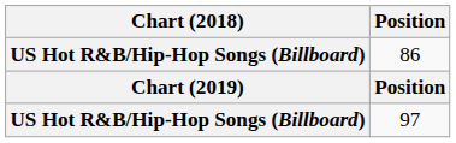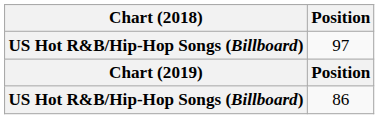rows swapped: 97 <-> 86
